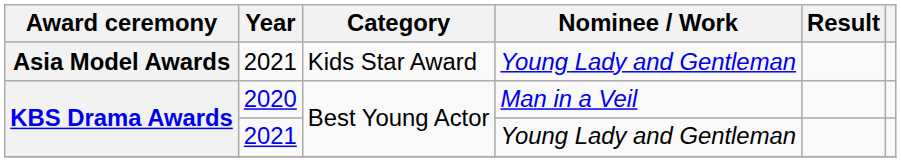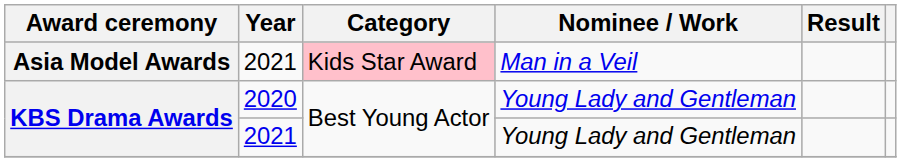Asia Model Awards | Category: no background -> pink background
Asia Model Awards | Nominee / Work: Young Lady and Gentleman -> Man in a Veil
KBS Drama Awards / 2020 | Nominee / Work: Man in a Veil -> Young Lady and Gentleman
